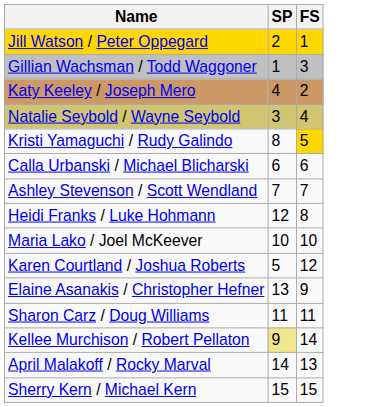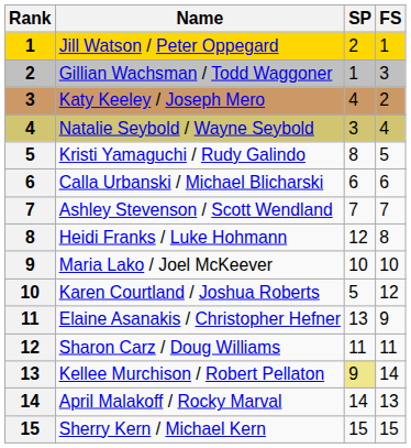+ column: Rank | 1 | 2 | 3 | 4 | 5 | 6 | 7 | 8 | 9 | 10 | 11 | 12 | 13 | 14 | 15
Kristi Yamaguchi / Rudy Galindo | FS: gold background -> no background
